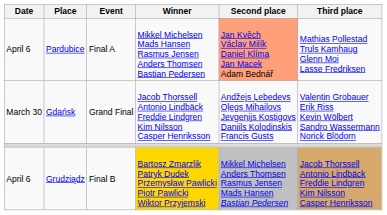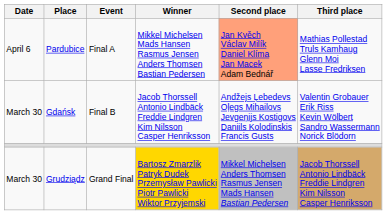Gdańsk | Event: Grand Final -> Final B
Grudziądz | Date: April 6 -> March 30
Grudziądz | Event: Final B -> Grand Final
